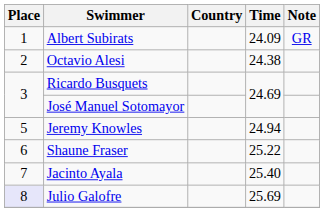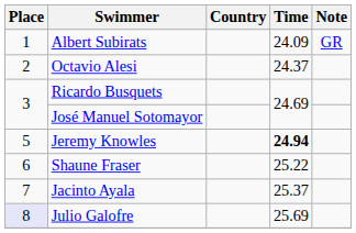Octavio Alesi | Time: 24.38 -> 24.37
Jeremy Knowles | Time: normal -> bold
Jacinto Ayala | Time: 25.40 -> 25.37
